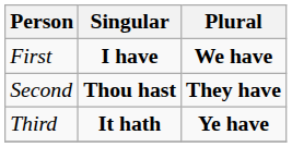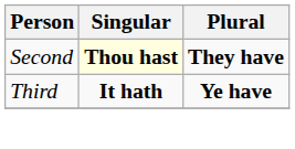- row: First | I have | We have
Second | Singular: no background -> lightyellow background
